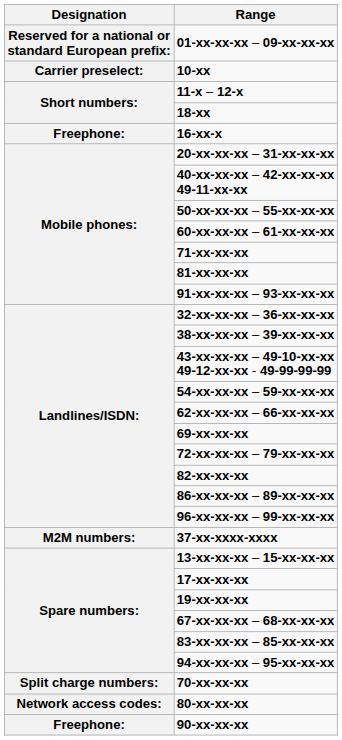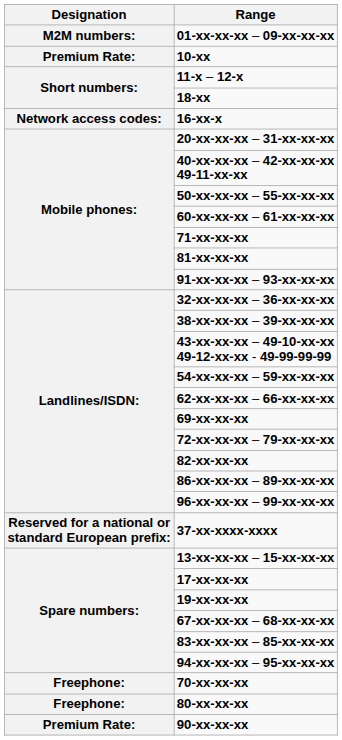01-xx-xx-xx – 09-xx-xx-xx | Designation: Reserved for a national or standard European prefix: -> M2M numbers:
10-xx | Designation: Carrier preselect: -> Premium Rate:
16-xx-x | Designation: Freephone: -> Network access codes:
37-xx-xxxx-xxxx | Designation: M2M numbers: -> Reserved for a national or standard European prefix:
70-xx-xx-xx | Designation: Split charge numbers: -> Freephone:
80-xx-xx-xx | Designation: Network access codes: -> Freephone:
90-xx-xx-xx | Designation: Freephone: -> Premium Rate:
